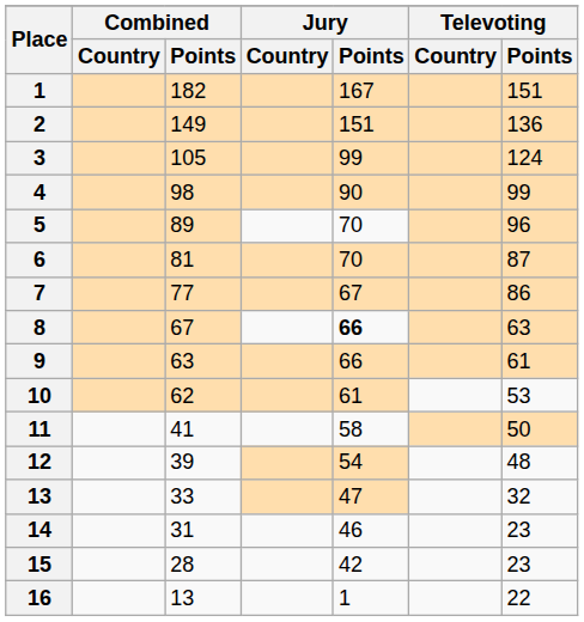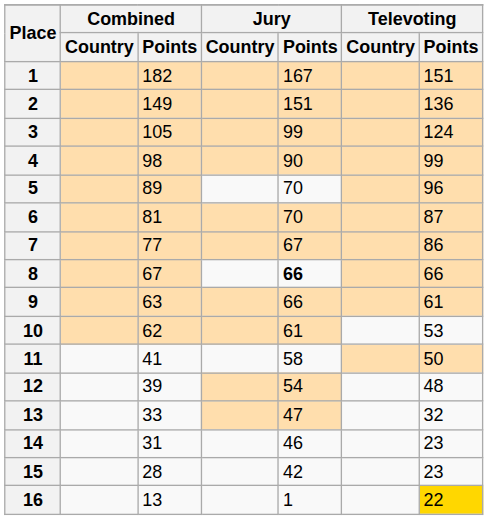8 | Televoting / Points: 63 -> 66
16 | Televoting / Points: no background -> gold background
